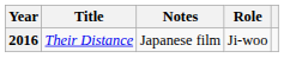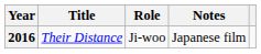columns swapped: Role <-> Notes
